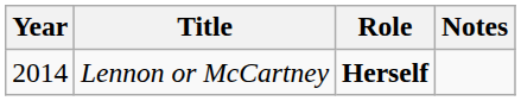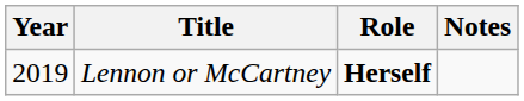Lennon or McCartney | Year: 2014 -> 2019
